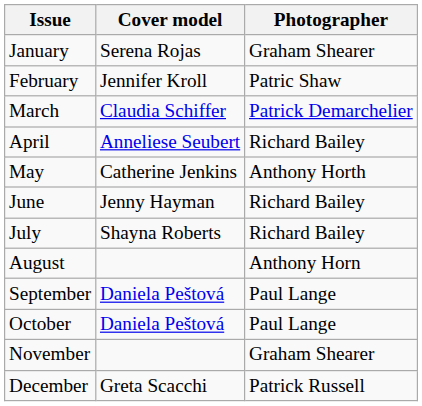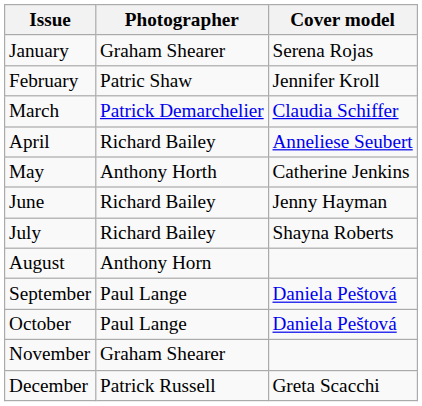columns swapped: Cover model <-> Photographer
